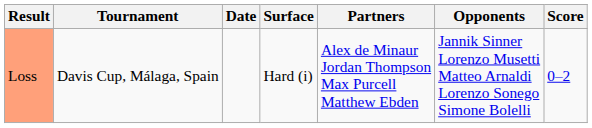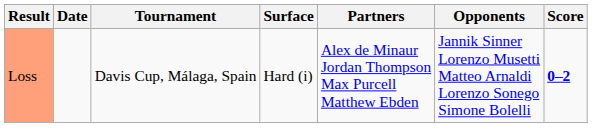columns swapped: Date <-> Tournament
Loss | Score: normal -> bold
